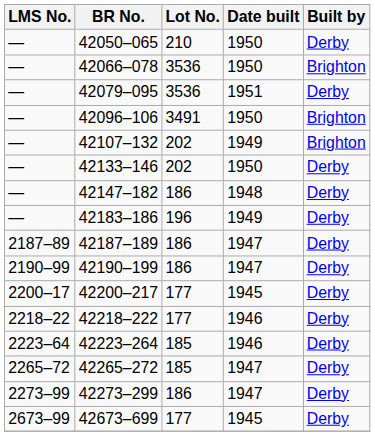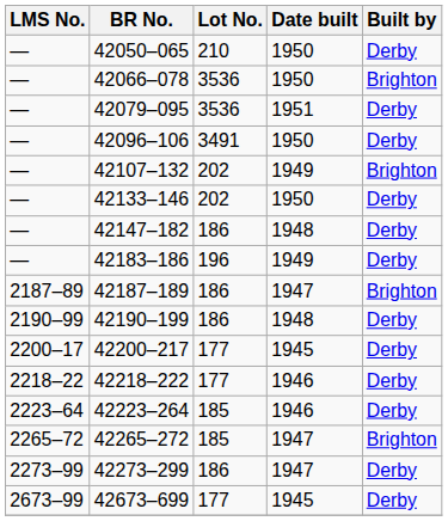42096–106 | Built by: Brighton -> Derby
42187–189 | Built by: Derby -> Brighton
42190–199 | Date built: 1947 -> 1948
42265–272 | Built by: Derby -> Brighton
